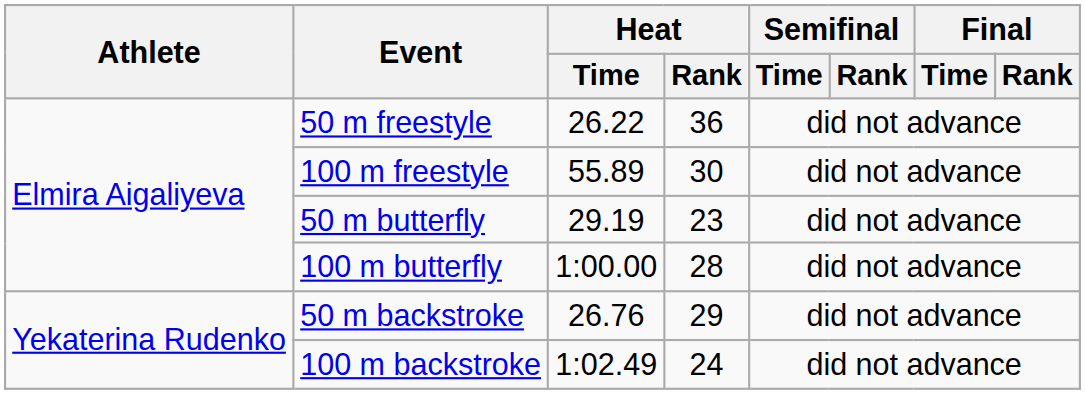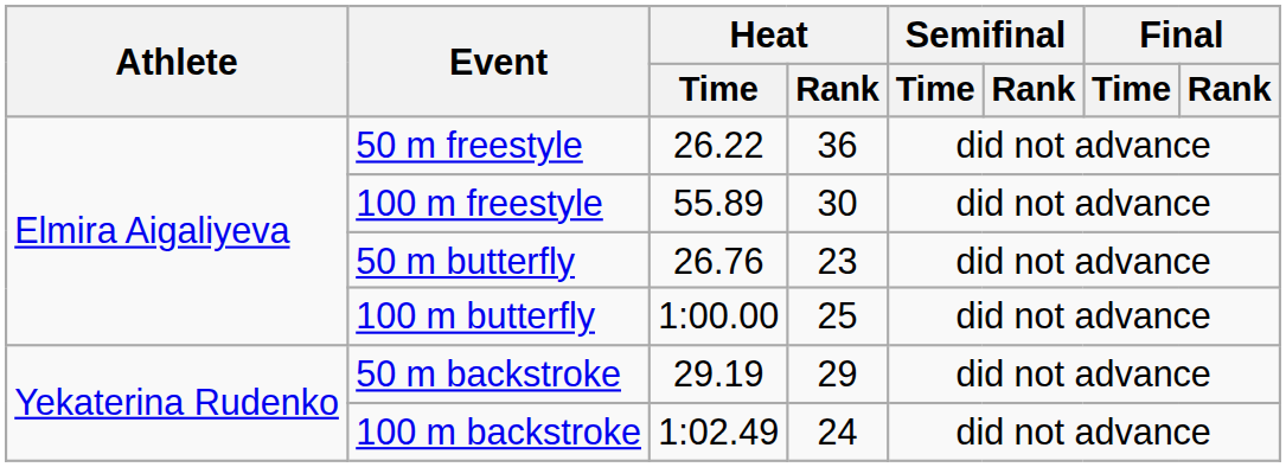50 m butterfly | Heat / Time: 29.19 -> 26.76
100 m butterfly | Heat / Rank: 28 -> 25
50 m backstroke | Heat / Time: 26.76 -> 29.19
